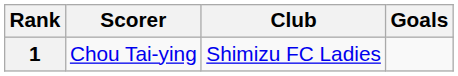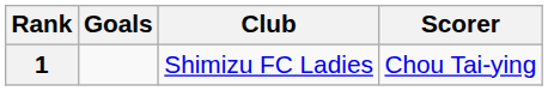columns swapped: Scorer <-> Goals
